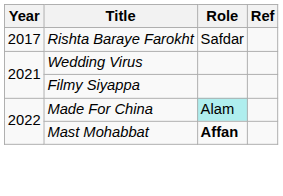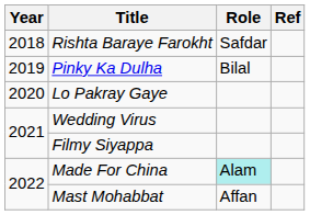Rishta Baraye Farokht | Year: 2017 -> 2018
+ row: 2019 | Pinky Ka Dulha | Bilal
+ row: 2020 | Lo Pakray Gaye
Mast Mohabbat | Role: bold -> normal
